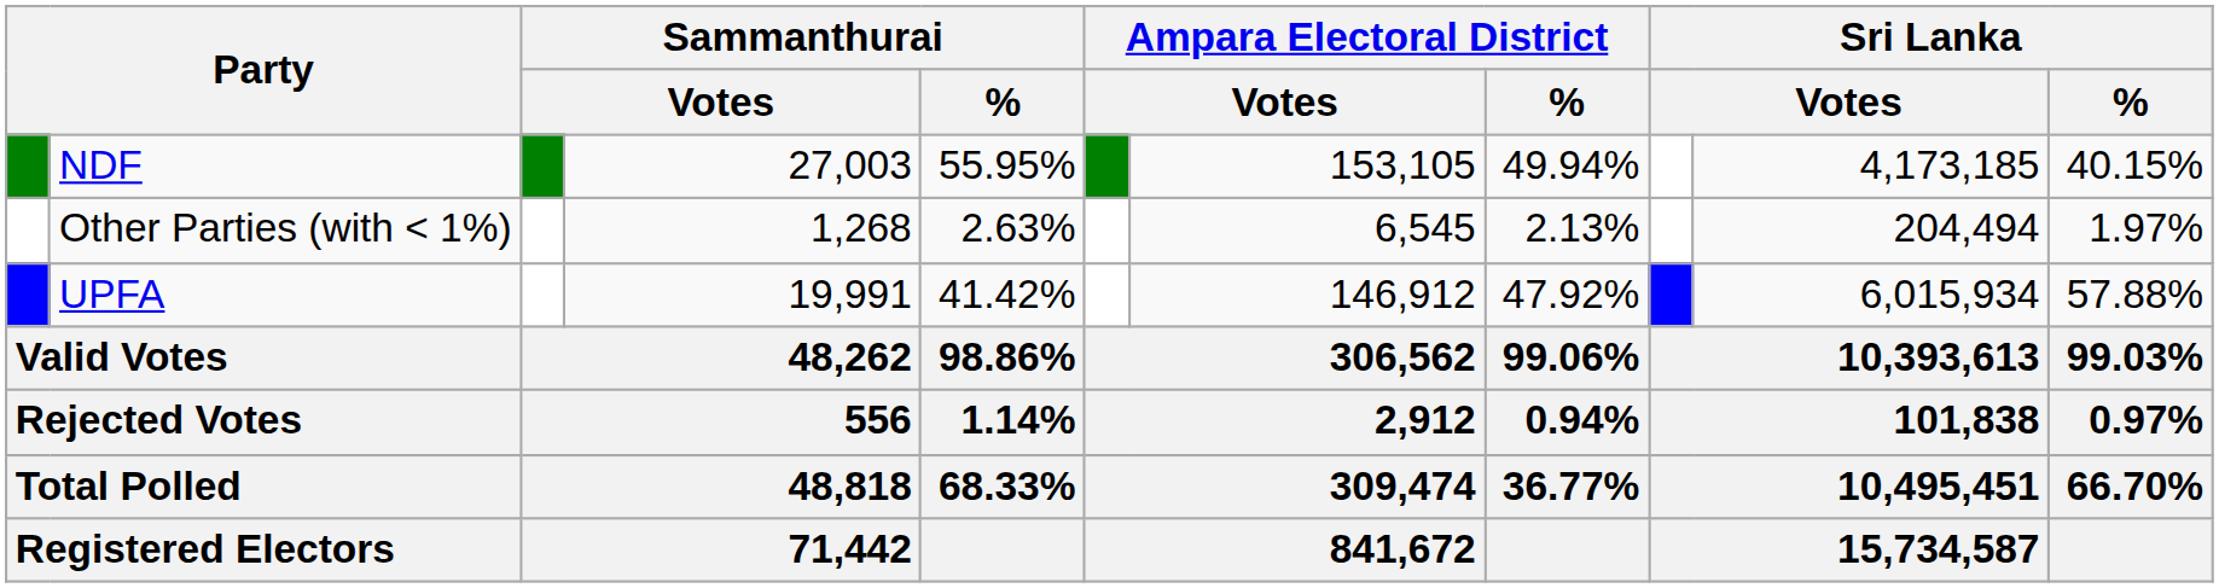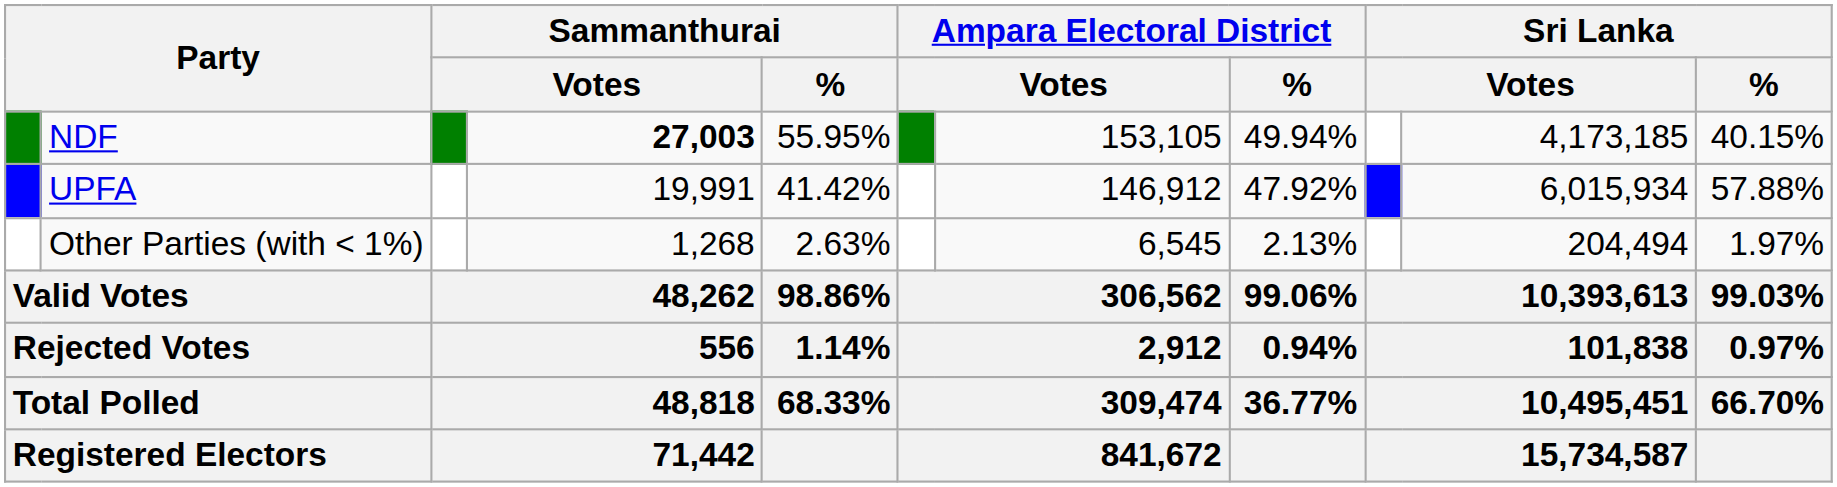NDF | column 4: normal -> bold
rows swapped: UPFA <-> Other Parties (with < 1%)
